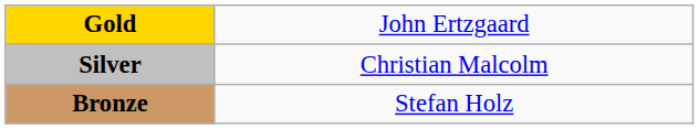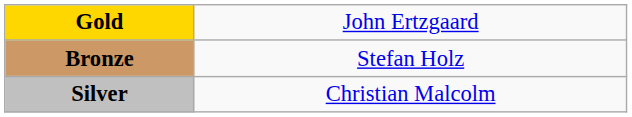rows swapped: Silver <-> Bronze
